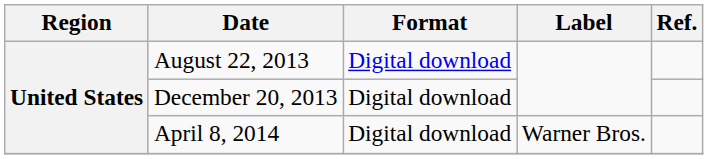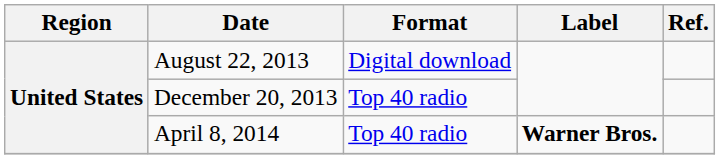December 20, 2013 | Format: Digital download -> Top 40 radio
April 8, 2014 | Format: Digital download -> Top 40 radio
April 8, 2014 | Label: normal -> bold
